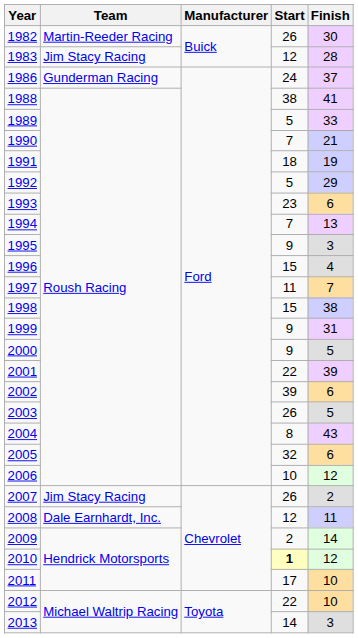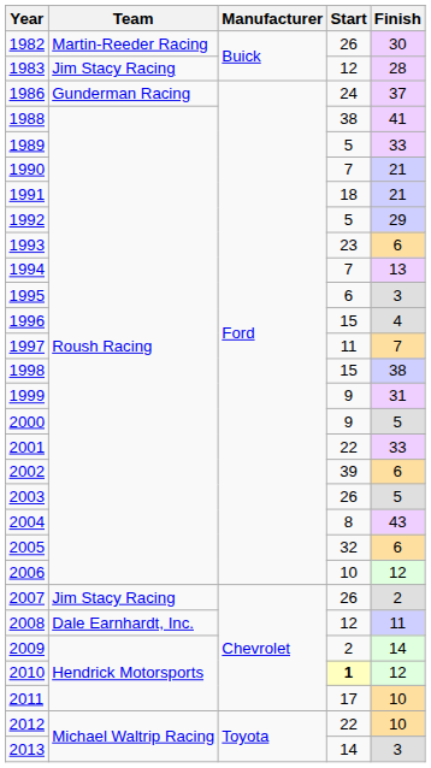1991 | Finish: 19 -> 21
1995 | Start: 9 -> 6
2001 | Finish: 39 -> 33
